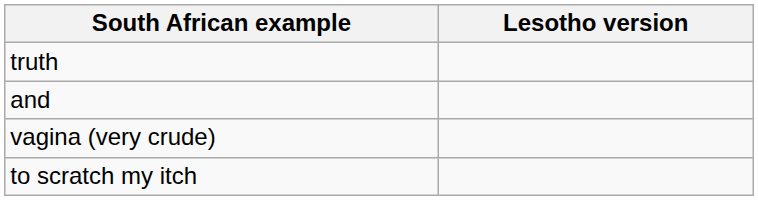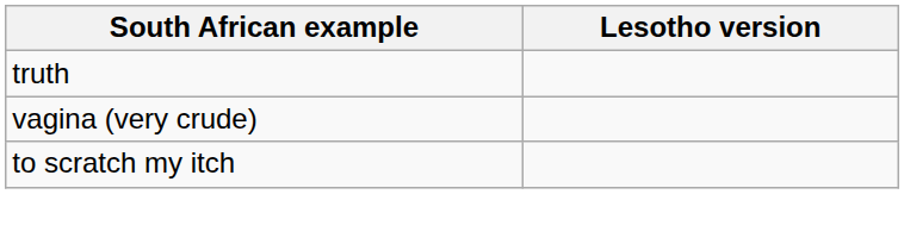- row: and
